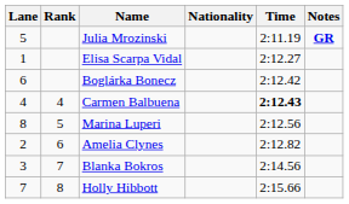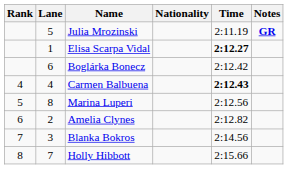columns swapped: Rank <-> Lane
Elisa Scarpa Vidal | Time: normal -> bold
